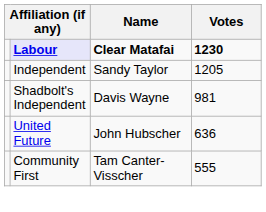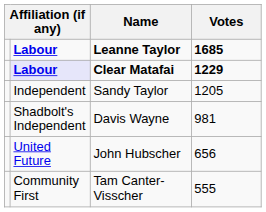+ row: Labour | Leanne Taylor | 1685
Clear Matafai | Votes: 1230 -> 1229
John Hubscher | Votes: 636 -> 656
